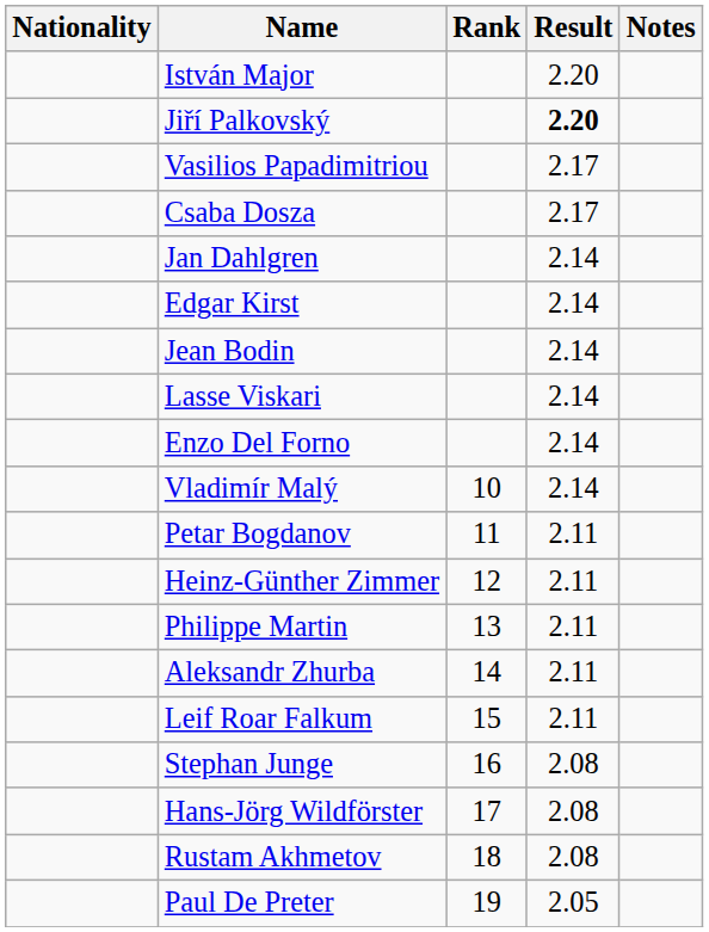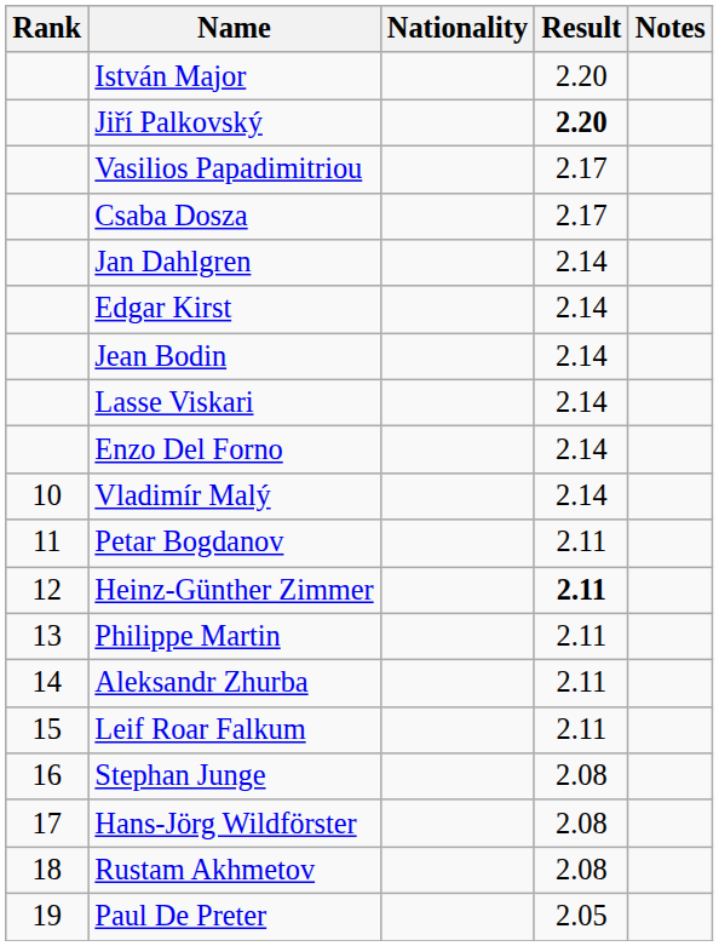columns swapped: Rank <-> Nationality
Heinz-Günther Zimmer | Result: normal -> bold
